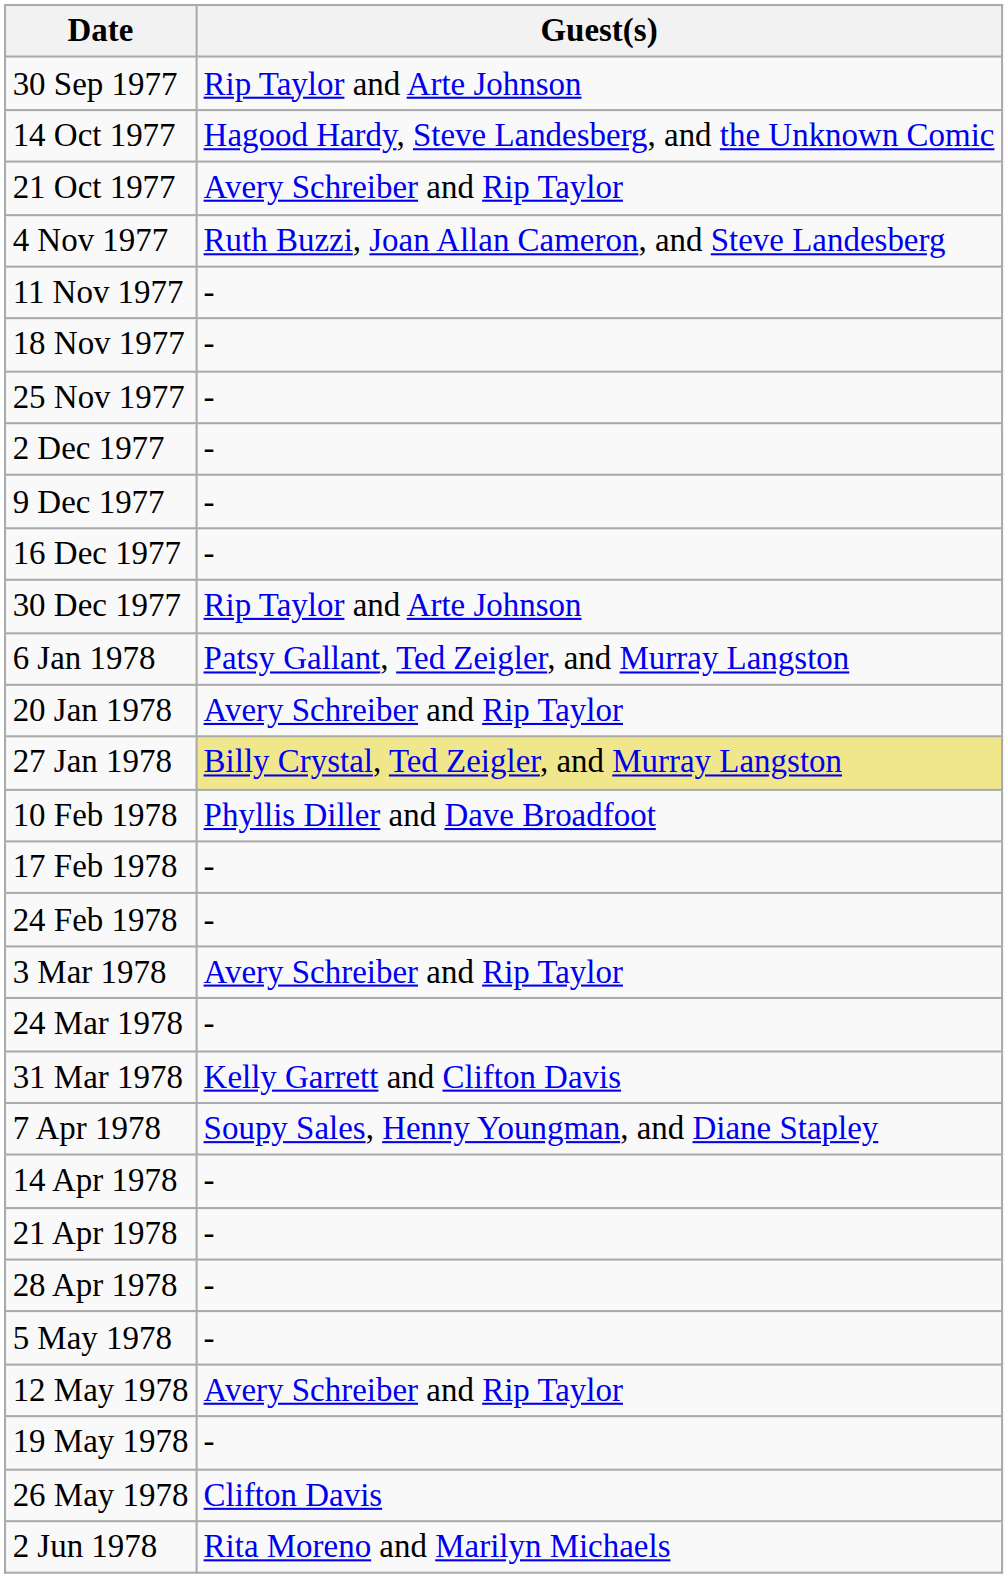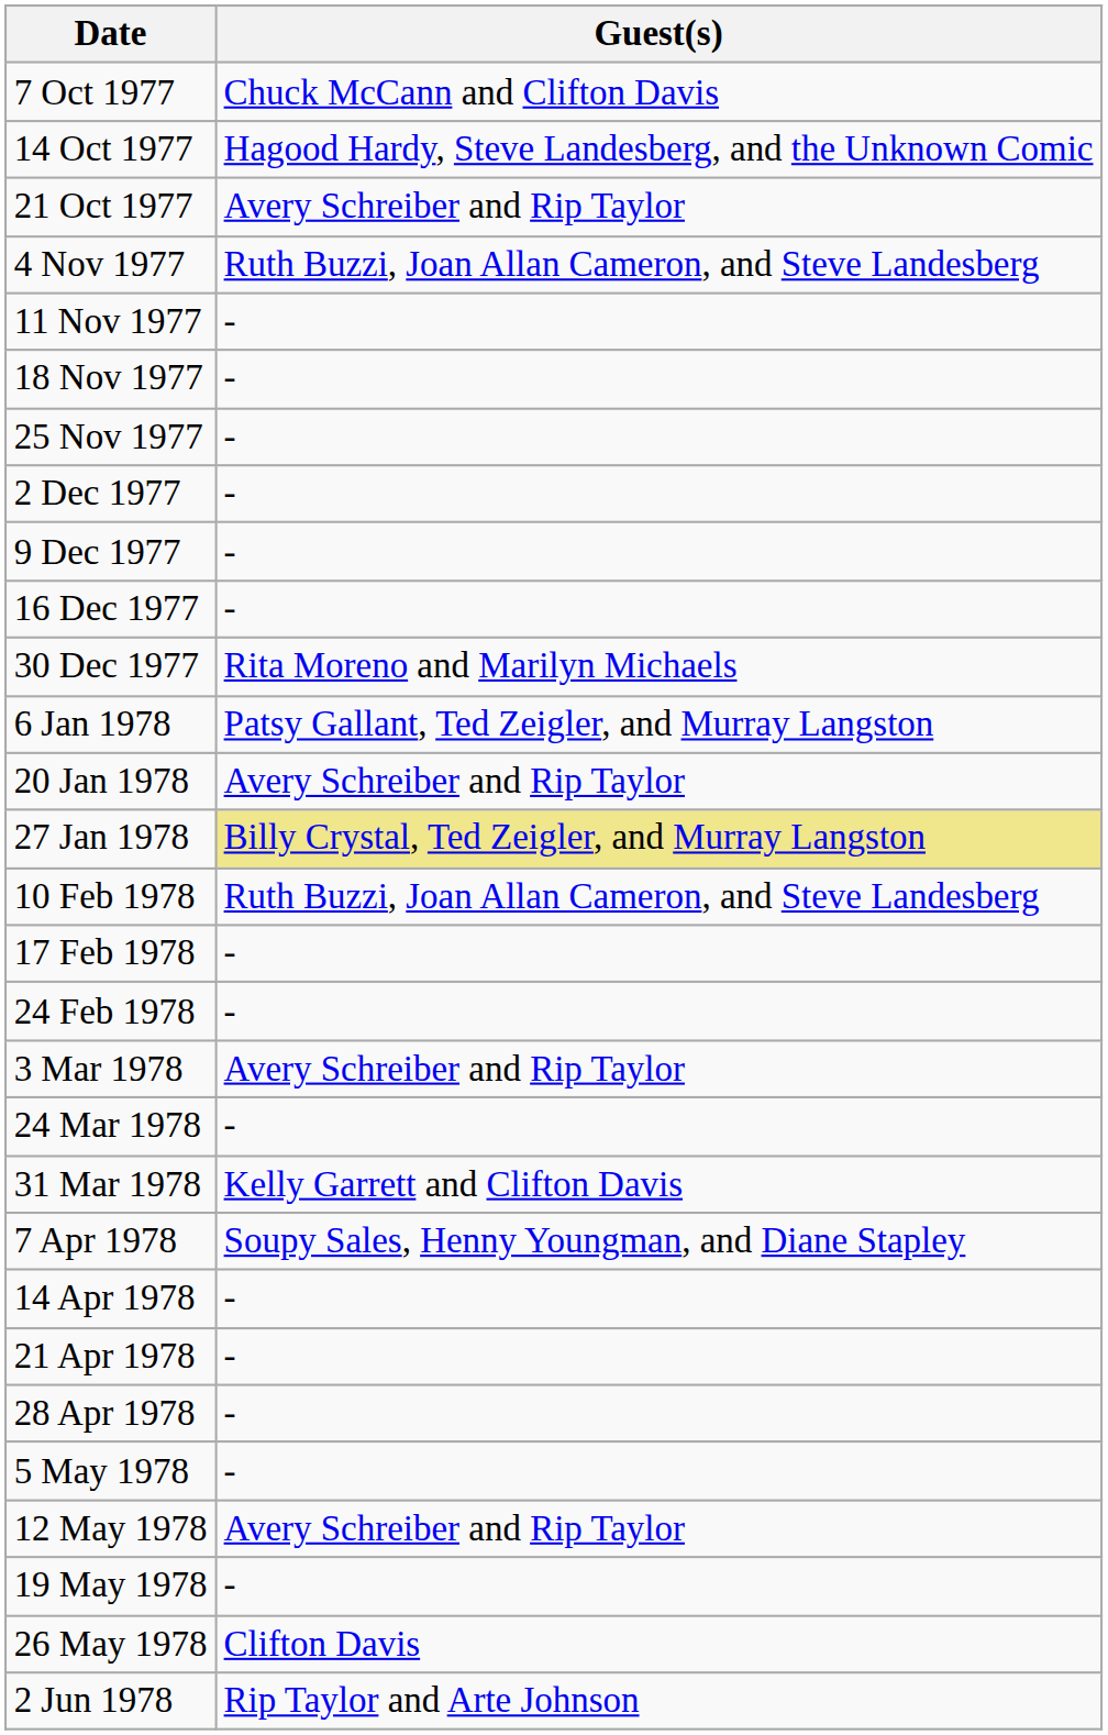- row: 30 Sep 1977 | Rip Taylor and Arte Johnson
+ row: 7 Oct 1977 | Chuck McCann and Clifton Davis
30 Dec 1977 | Guest(s): Rip Taylor and Arte Johnson -> Rita Moreno and Marilyn Michaels
10 Feb 1978 | Guest(s): Phyllis Diller and Dave Broadfoot -> Ruth Buzzi, Joan Allan Cameron, and Steve Landesberg
2 Jun 1978 | Guest(s): Rita Moreno and Marilyn Michaels -> Rip Taylor and Arte Johnson
